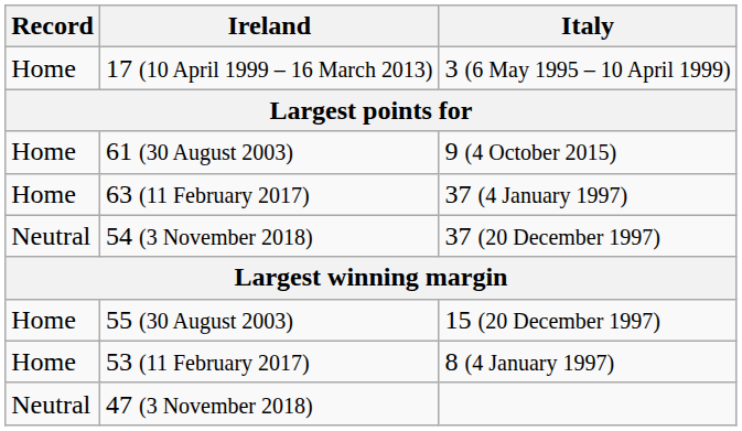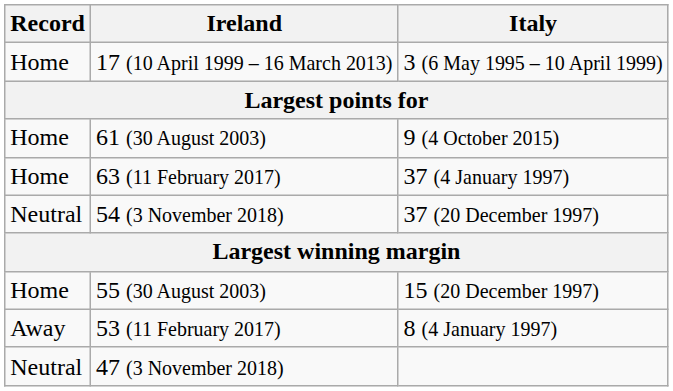53 (11 February 2017) | Record: Home -> Away
